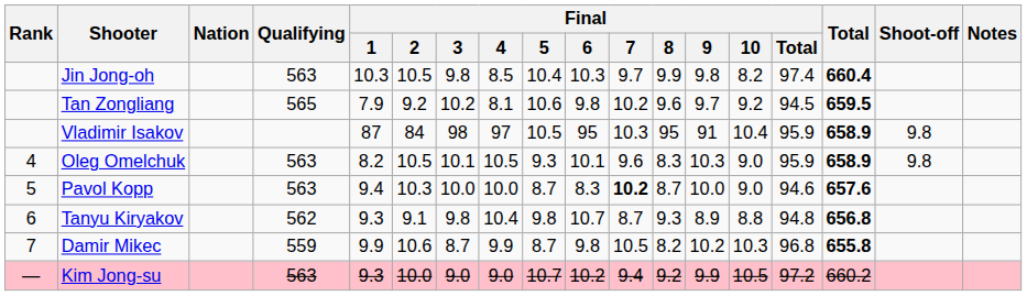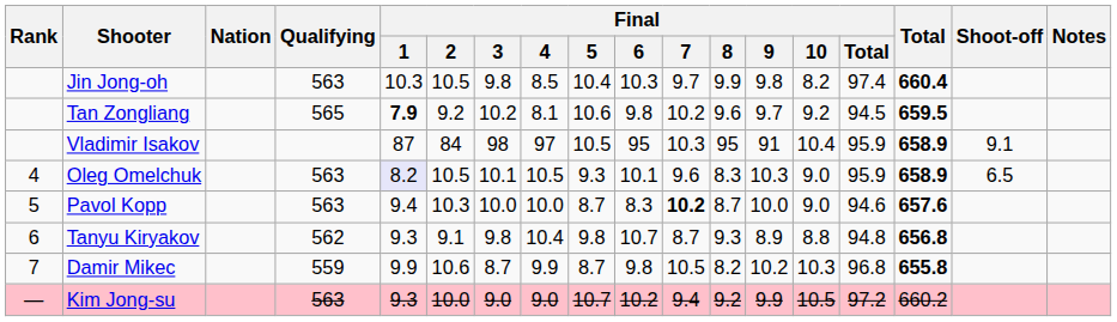Tan Zongliang | Final / 1: normal -> bold
Vladimir Isakov | Shoot-off: 9.8 -> 9.1
Oleg Omelchuk | Final / 1: no background -> lavender background
Oleg Omelchuk | Shoot-off: 9.8 -> 6.5
